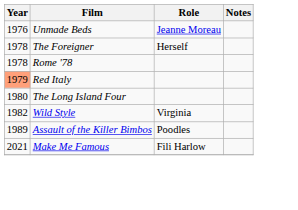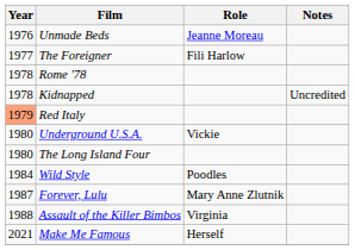The Foreigner | Year: 1978 -> 1977
The Foreigner | Role: Herself -> Fili Harlow
+ row: 1978 | Kidnapped | Uncredited
+ row: 1980 | Underground U.S.A. | Vickie
Wild Style | Year: 1982 -> 1984
Wild Style | Role: Virginia -> Poodles
+ row: 1987 | Forever, Lulu | Mary Anne Zlutnik
Assault of the Killer Bimbos | Year: 1989 -> 1988
Assault of the Killer Bimbos | Role: Poodles -> Virginia
Make Me Famous | Role: Fili Harlow -> Herself
